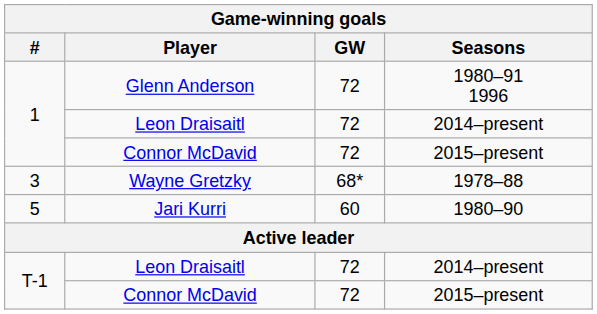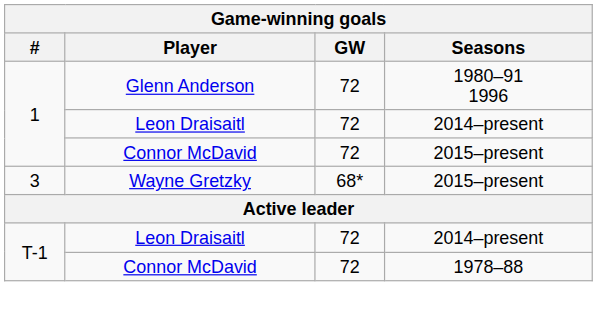Wayne Gretzky | Seasons: 1978–88 -> 2015–present
- row: 5 | Jari Kurri | 60 | 1980–90
T-1 / Connor McDavid | Seasons: 2015–present -> 1978–88
